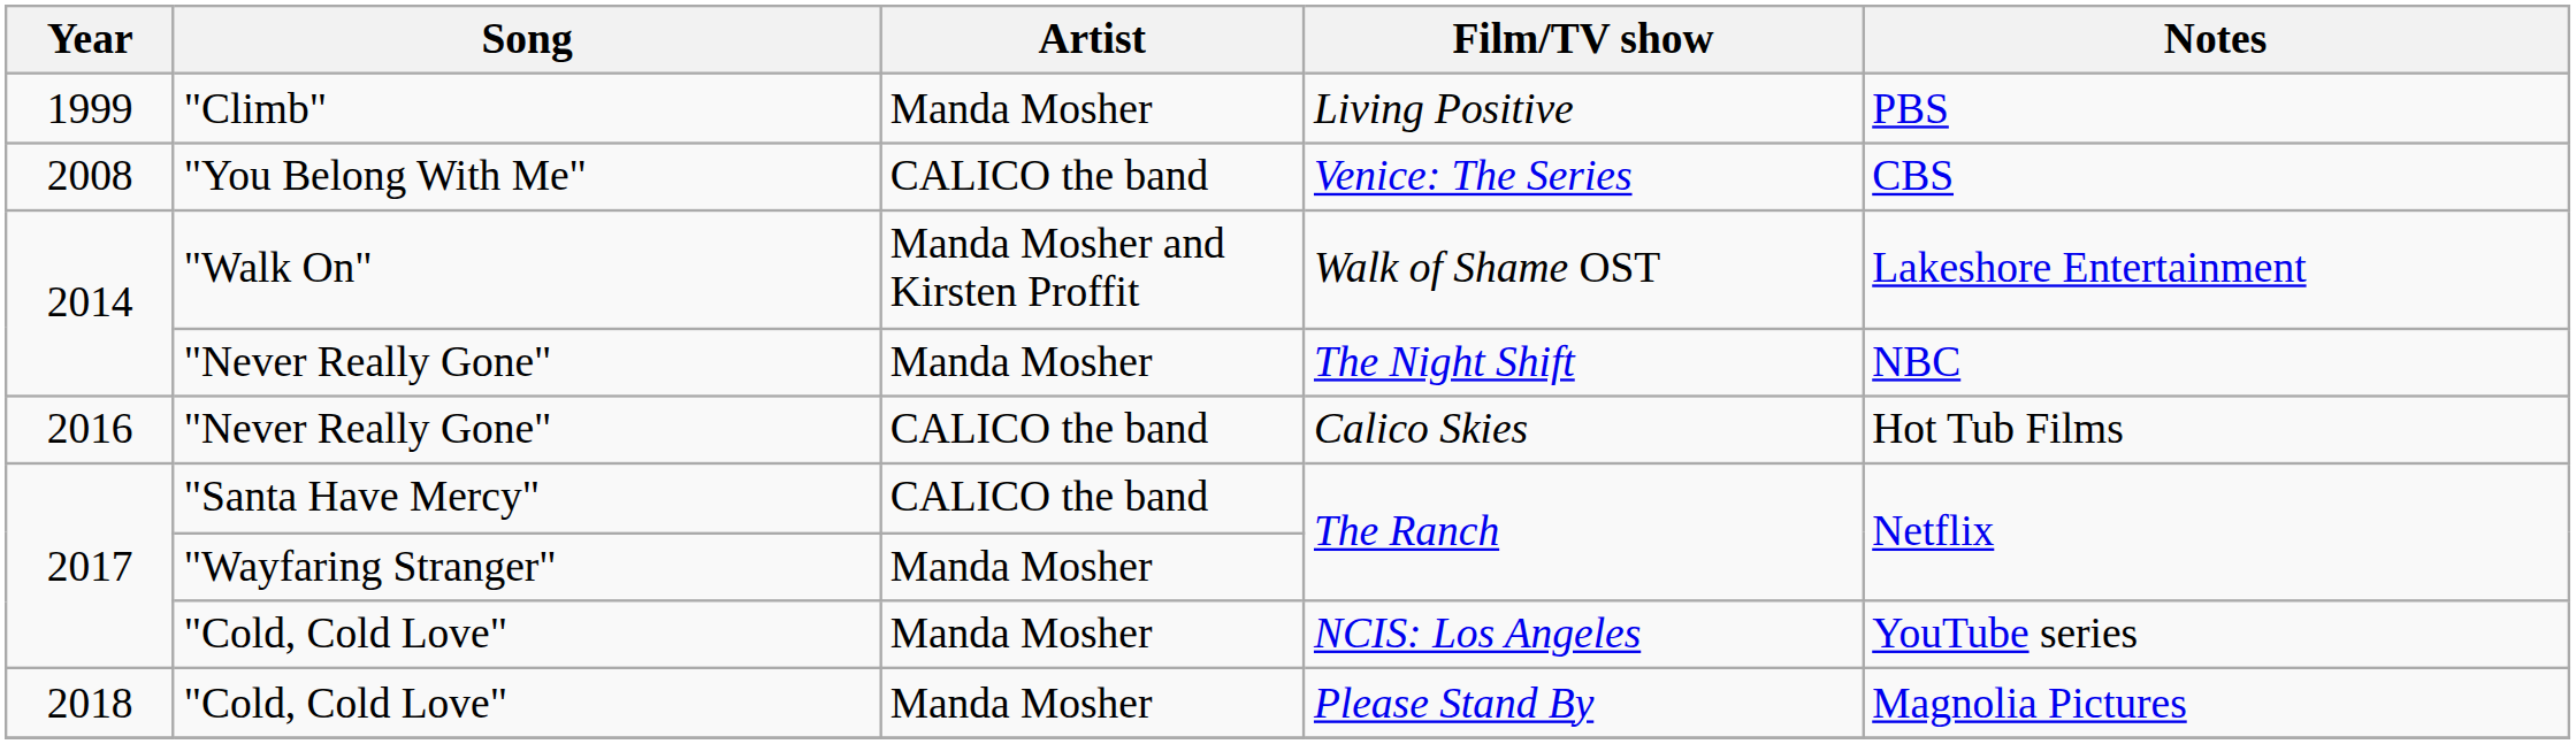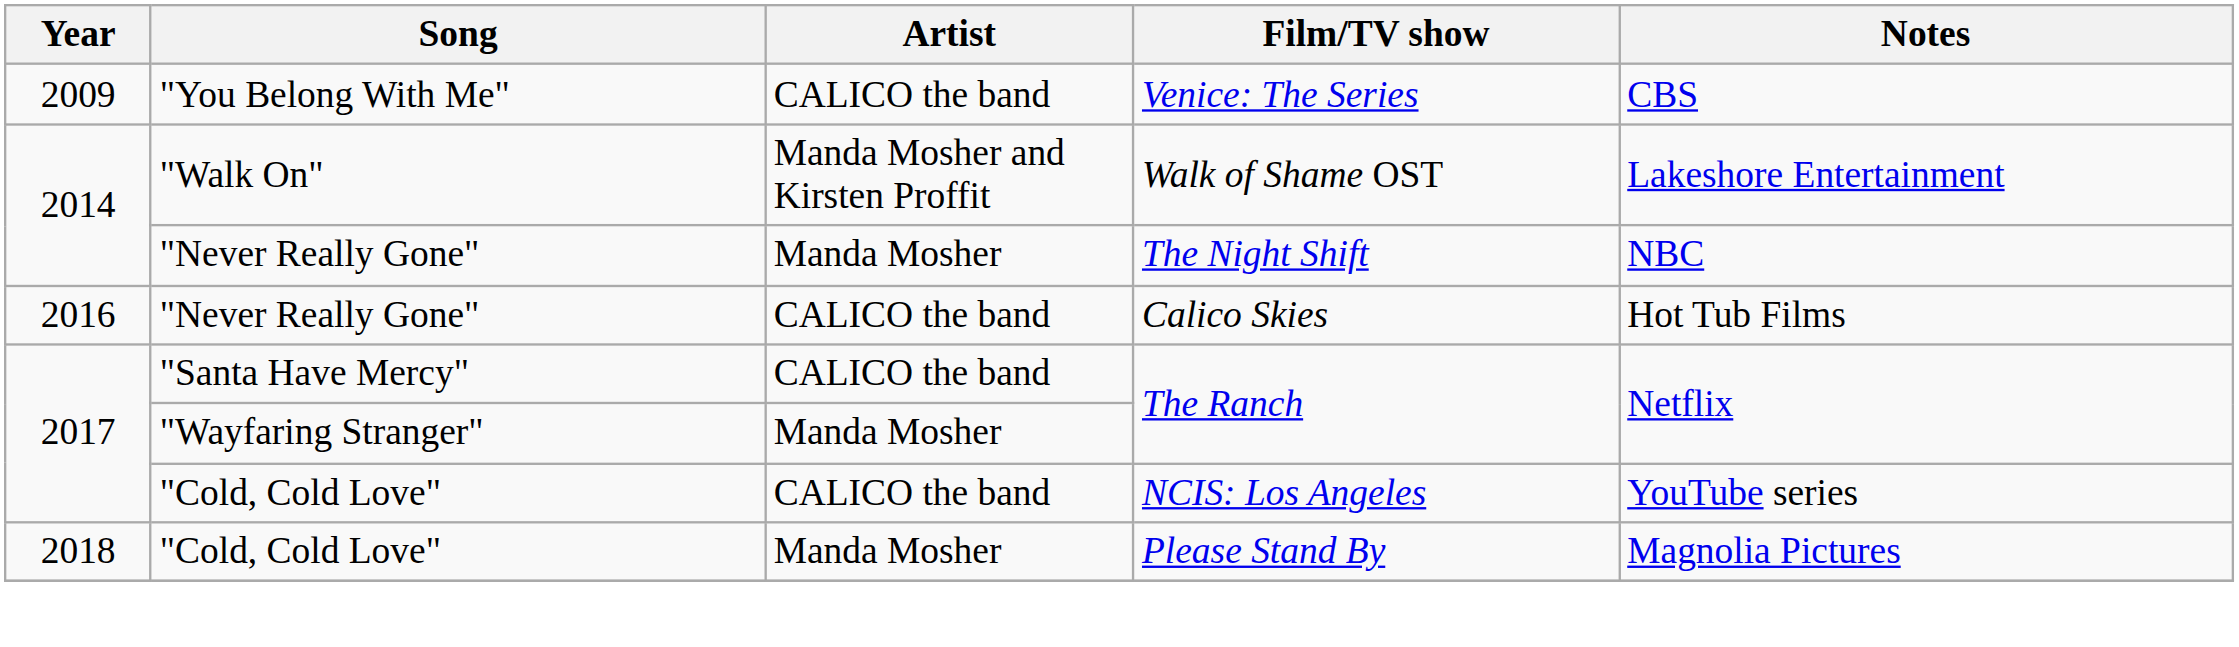- row: 1999 | "Climb" | Manda Mosher | Living Positive | PBS
Venice: The Series | Year: 2008 -> 2009
NCIS: Los Angeles | Artist: Manda Mosher -> CALICO the band
